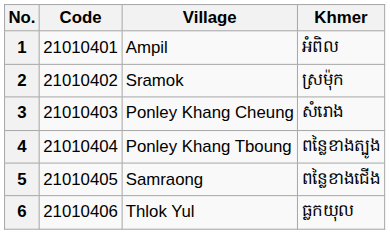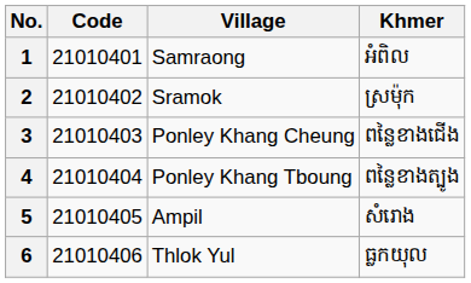1 | Village: Ampil -> Samraong
3 | Khmer: សំរោង -> ពន្លៃខាងជើង
5 | Village: Samraong -> Ampil
5 | Khmer: ពន្លៃខាងជើង -> សំរោង
